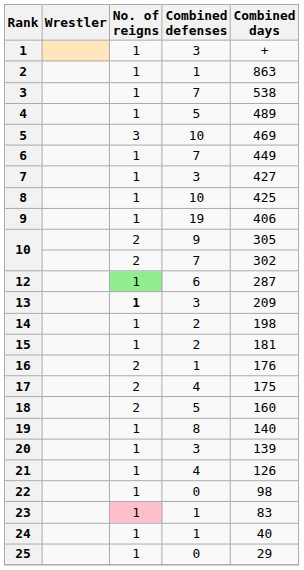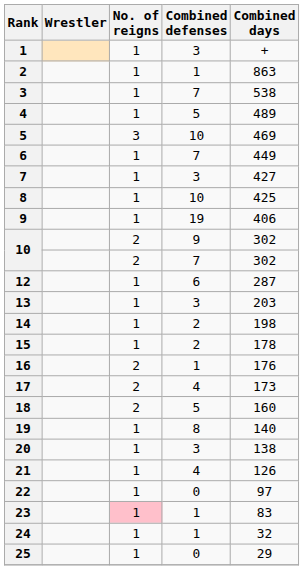10 / 9 | Combined days: 305 -> 302
12 | No. of reigns: lightgreen background -> no background
13 | No. of reigns: bold -> normal
13 | Combined days: 209 -> 203
15 | Combined days: 181 -> 178
17 | Combined days: 175 -> 173
20 | Combined days: 139 -> 138
22 | Combined days: 98 -> 97
24 | Combined days: 40 -> 32
